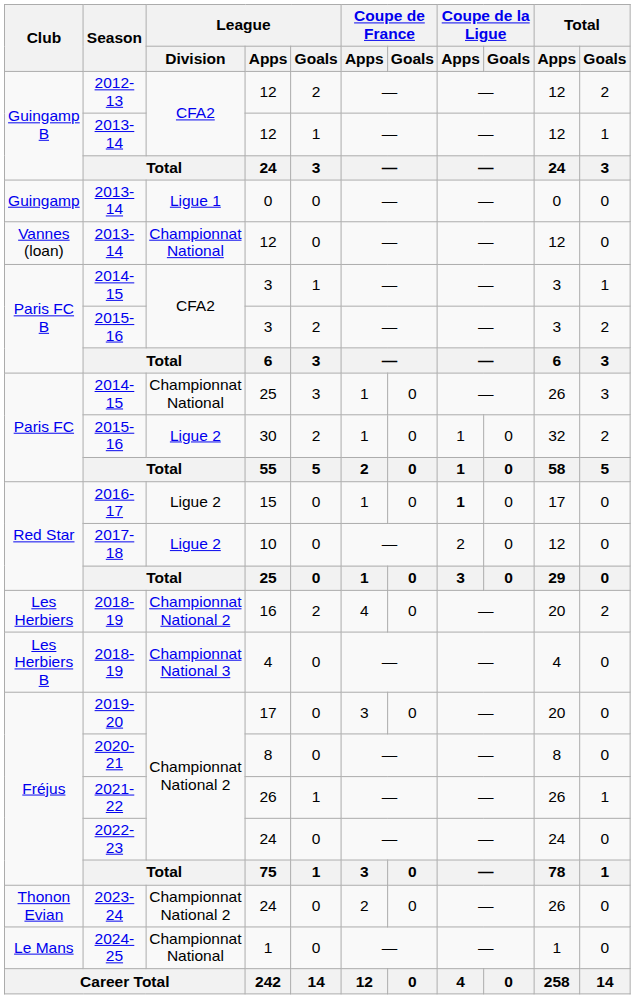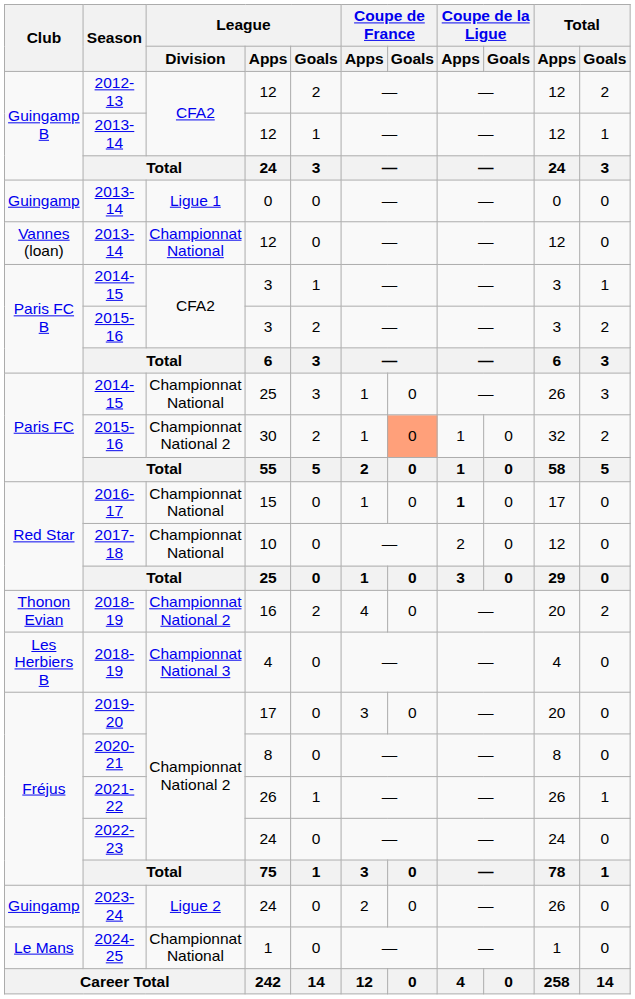30 | League / Division: Ligue 2 -> Championnat National 2
30 | Coupe de France / Goals: no background -> lightsalmon background
15 | League / Division: Ligue 2 -> Championnat National
10 | League / Division: Ligue 2 -> Championnat National
16 | Club: Les Herbiers -> Thonon Evian
2023-24 / 24 | Club: Thonon Evian -> Guingamp
2023-24 / 24 | League / Division: Championnat National 2 -> Ligue 2
